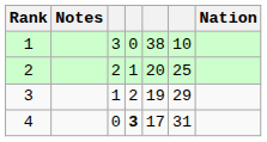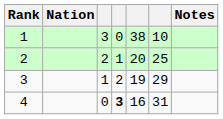columns swapped: Nation <-> Notes
4 | column 5: 17 -> 16
